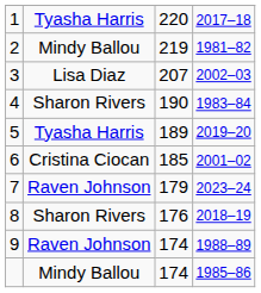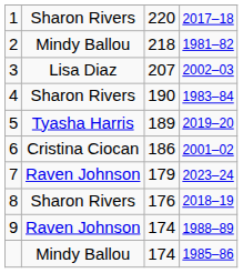1 | column 2: Tyasha Harris -> Sharon Rivers
2 | column 3: 219 -> 218
6 | column 3: 185 -> 186
